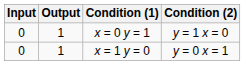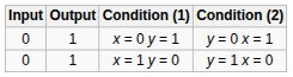x = 0 y = 1 | Condition (2): y = 1 x = 0 -> y = 0 x = 1
x = 1 y = 0 | Condition (2): y = 0 x = 1 -> y = 1 x = 0
